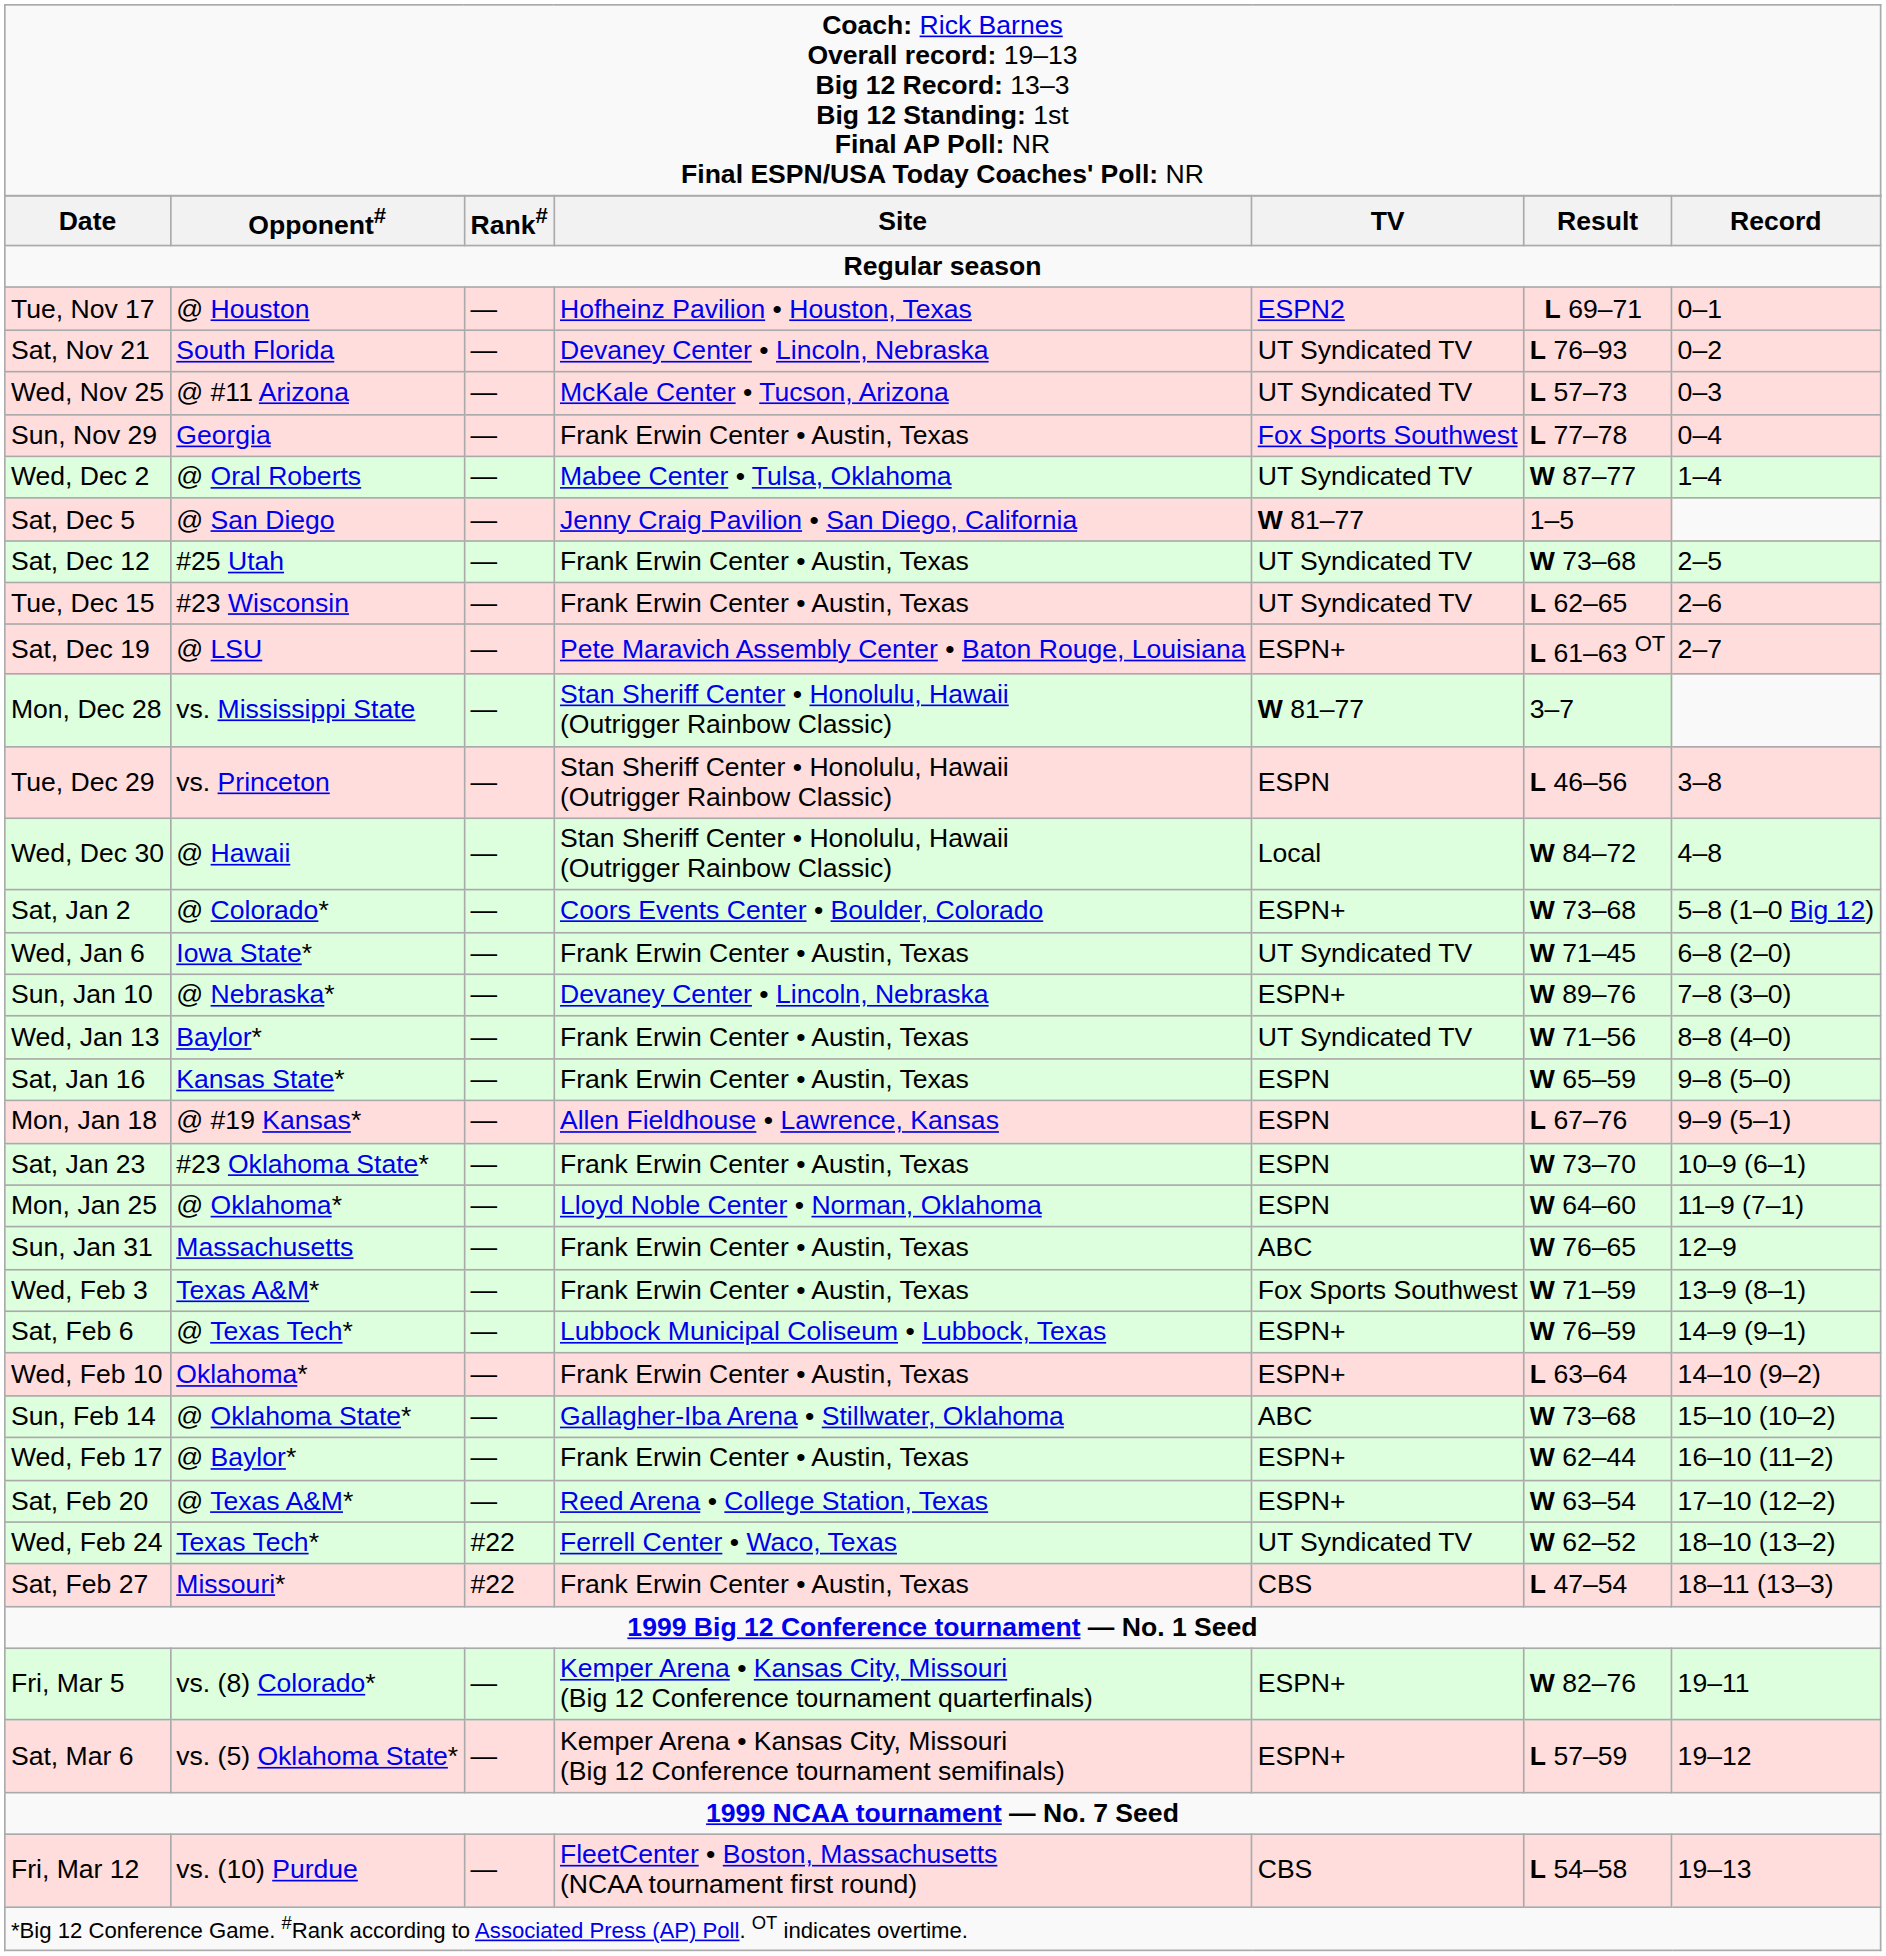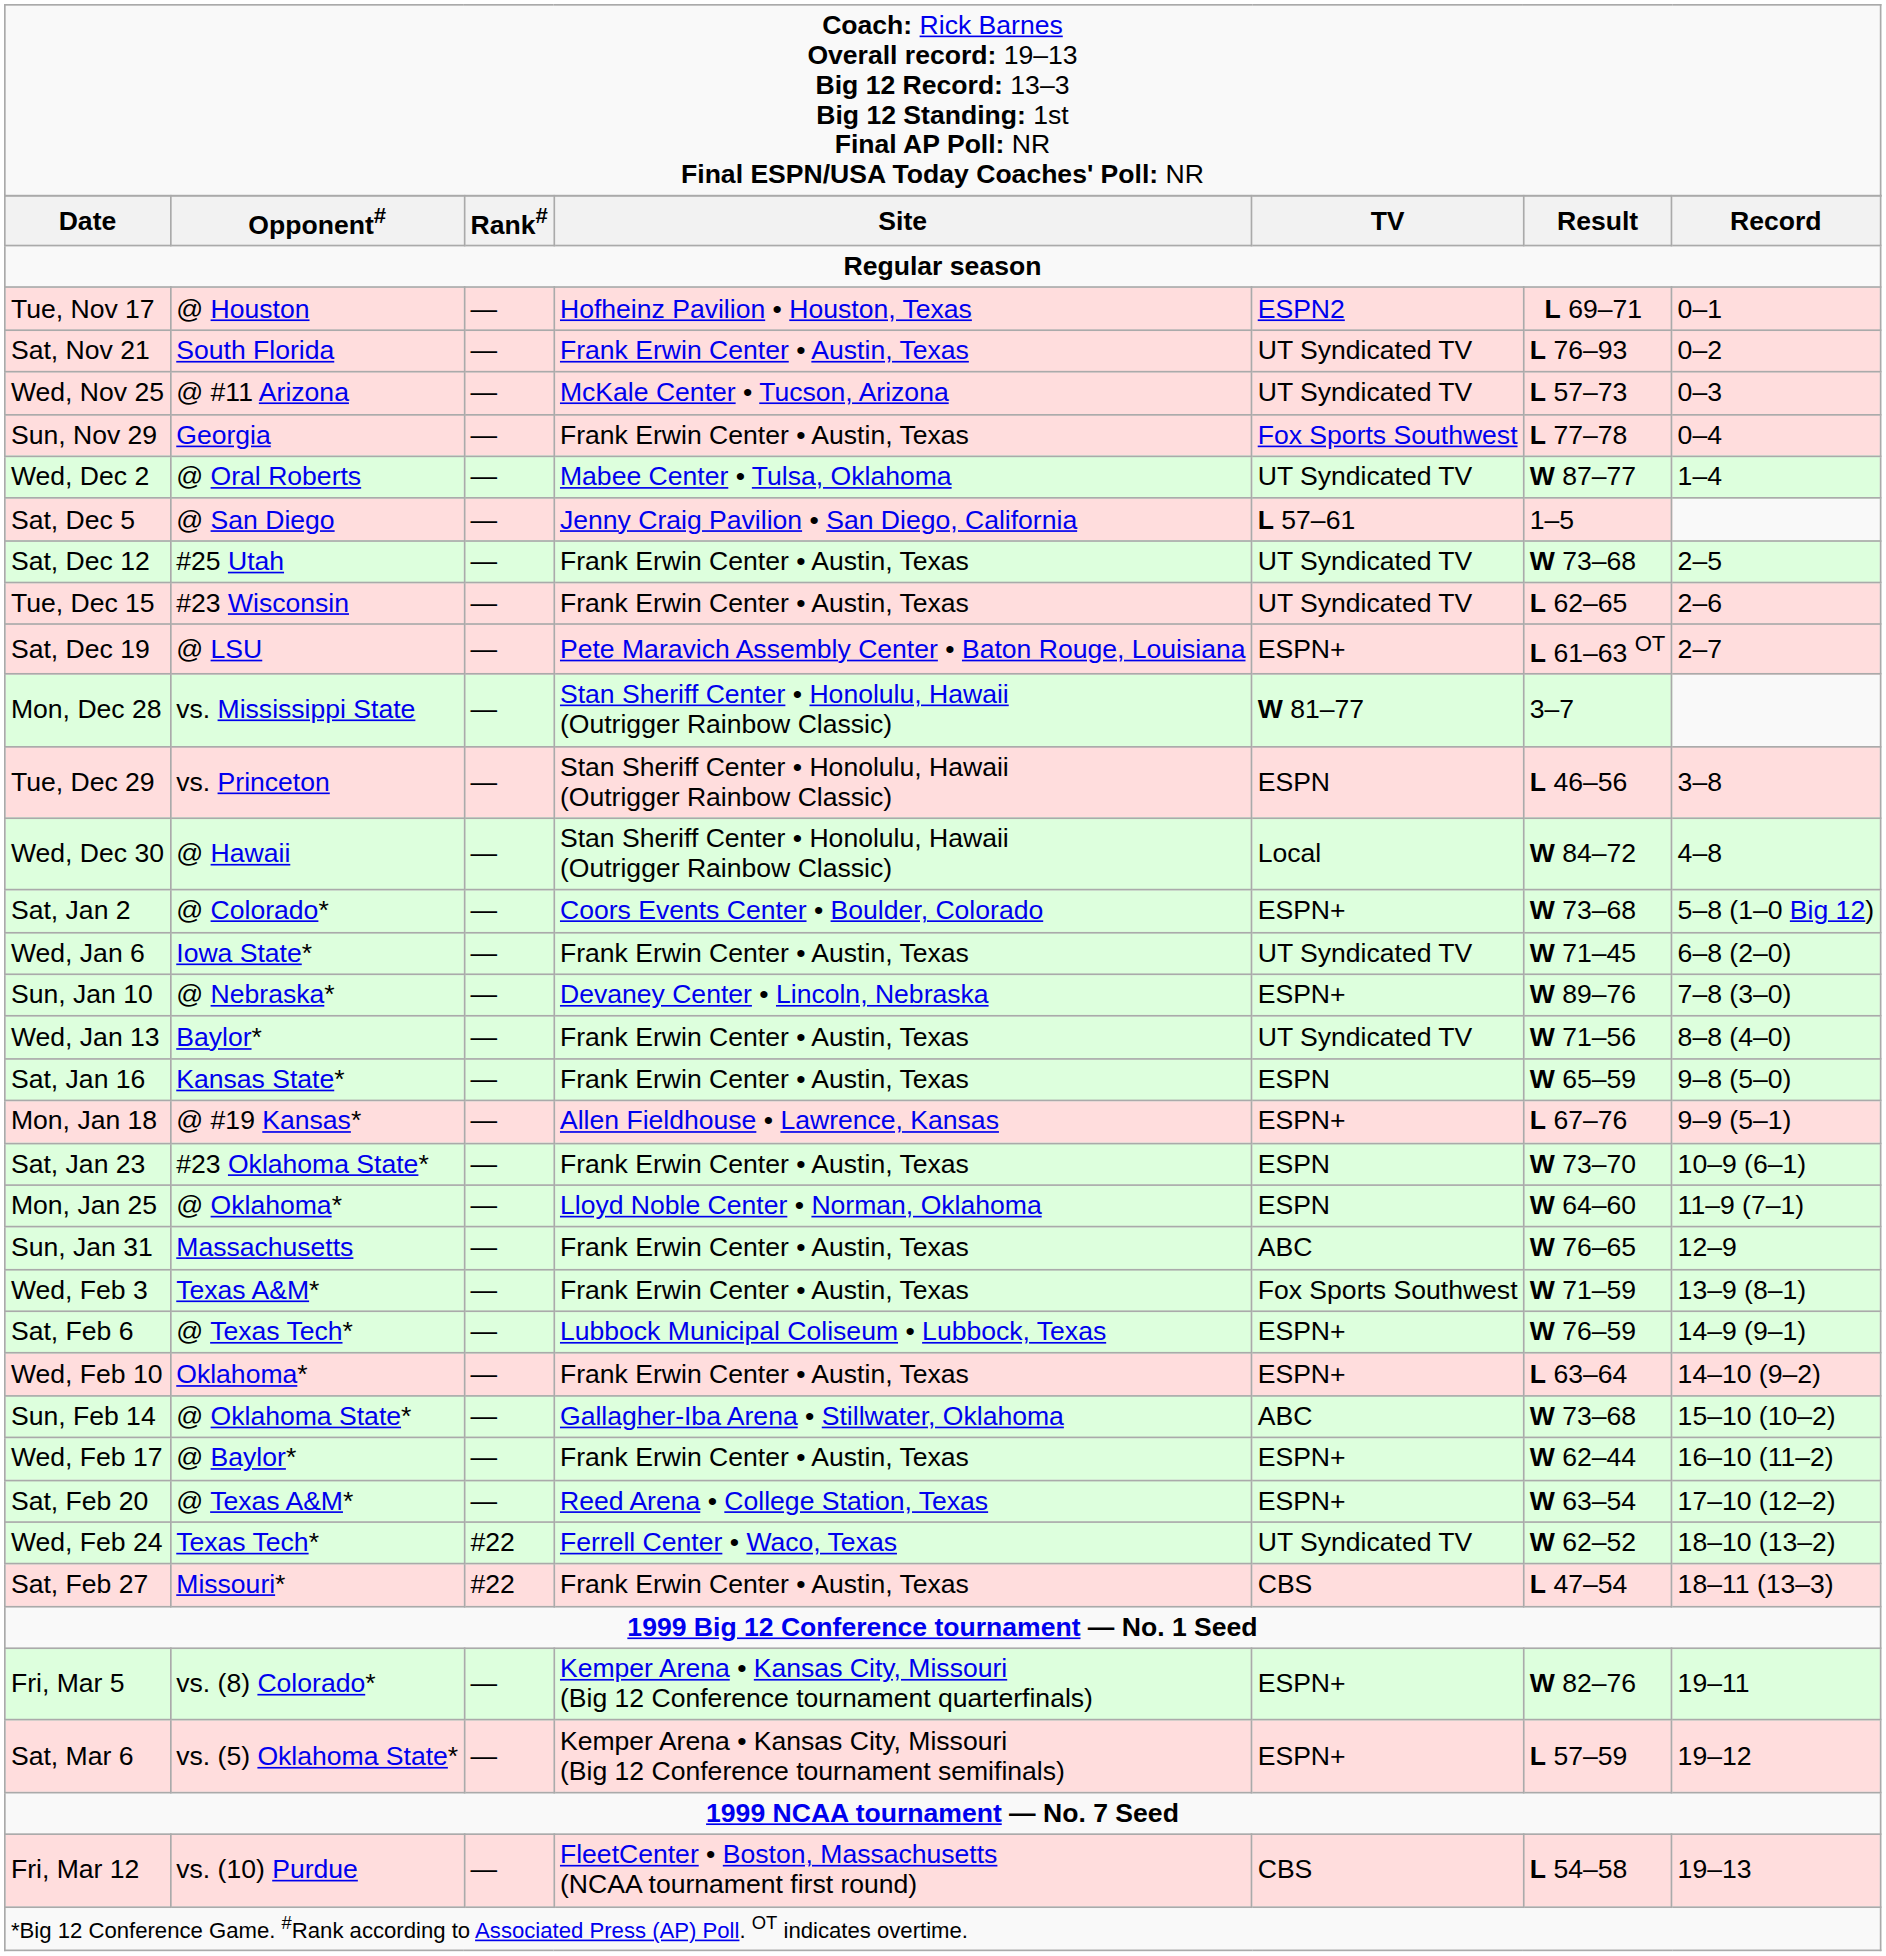Sat, Nov 21 | column 4: Devaney Center • Lincoln, Nebraska -> Frank Erwin Center • Austin, Texas
Sat, Dec 5 | column 5: W 81–77 -> L 57–61
Mon, Jan 18 | column 5: ESPN -> ESPN+
